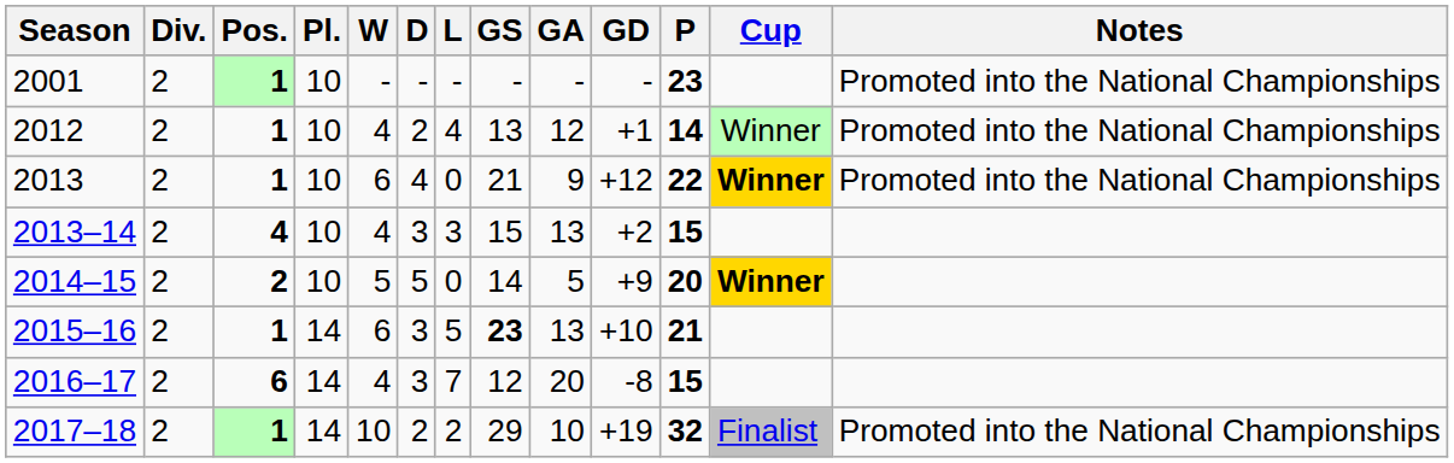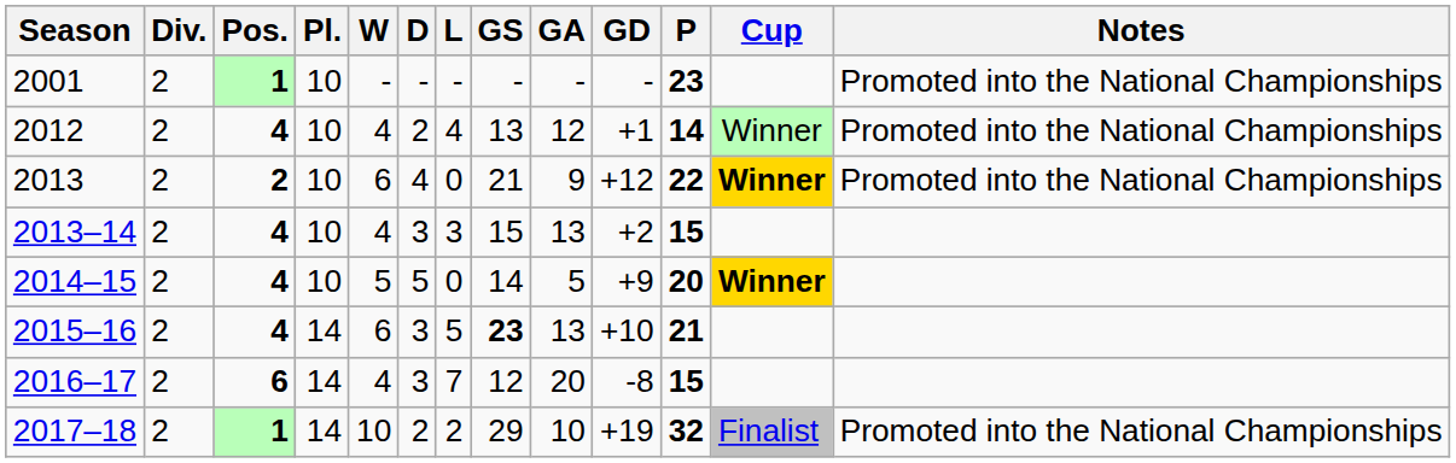2012 | Pos.: 1 -> 4
2013 | Pos.: 1 -> 2
2014–15 | Pos.: 2 -> 4
2015–16 | Pos.: 1 -> 4
